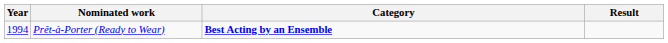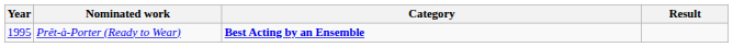Prêt-à-Porter (Ready to Wear) | Year: 1994 -> 1995
